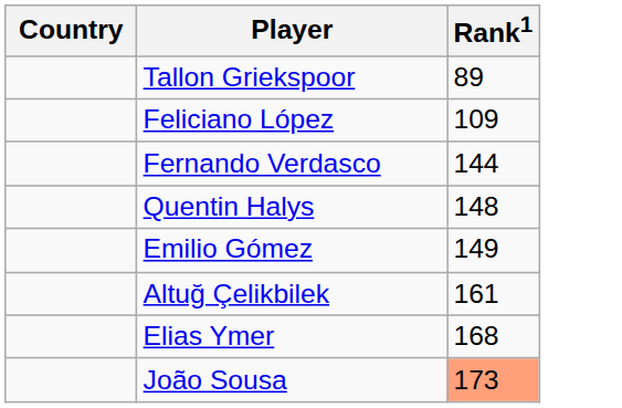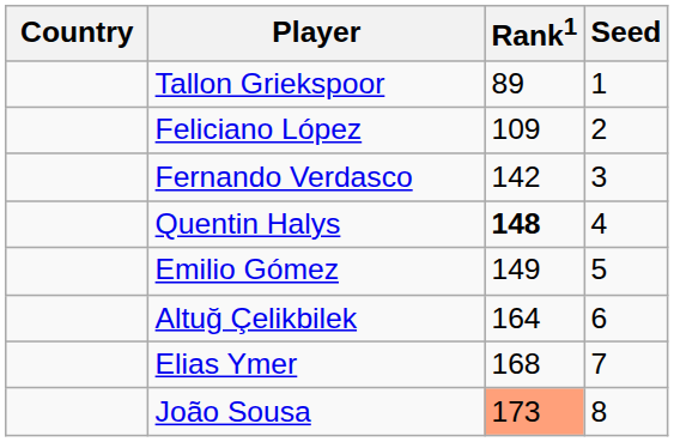+ column: Seed | 1 | 2 | 3 | 4 | 5 | 6 | 7 | 8
Fernando Verdasco | Rank1: 144 -> 142
Quentin Halys | Rank1: normal -> bold
Altuğ Çelikbilek | Rank1: 161 -> 164
